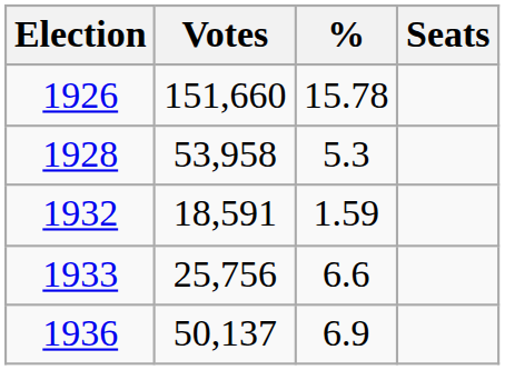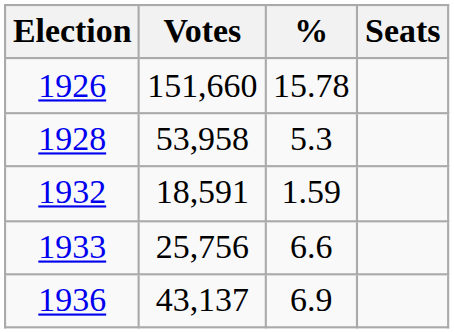1936 | Votes: 50,137 -> 43,137
